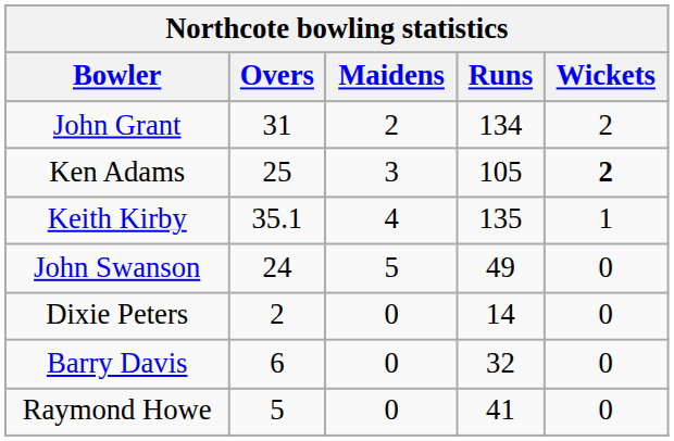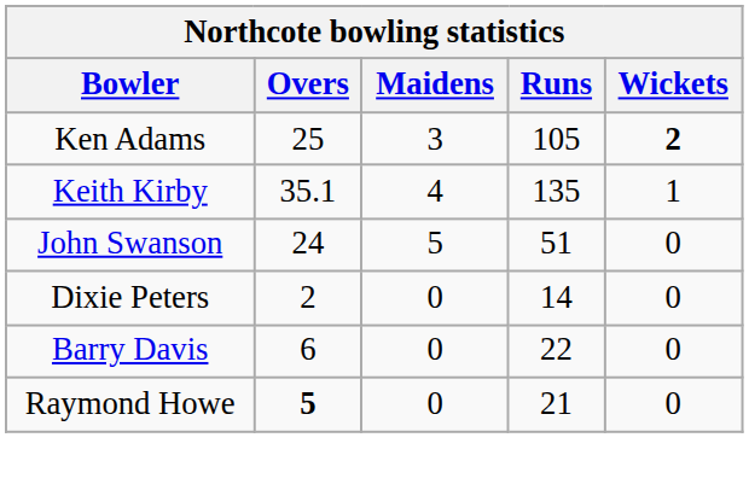- row: John Grant | 31 | 2 | 134 | 2
John Swanson | Runs: 49 -> 51
Barry Davis | Runs: 32 -> 22
Raymond Howe | Overs: normal -> bold
Raymond Howe | Runs: 41 -> 21
